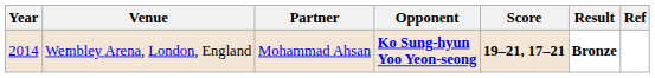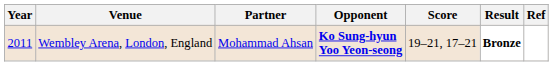Wembley Arena, London, England | Year: 2014 -> 2011
Wembley Arena, London, England | Score: bold -> normal
